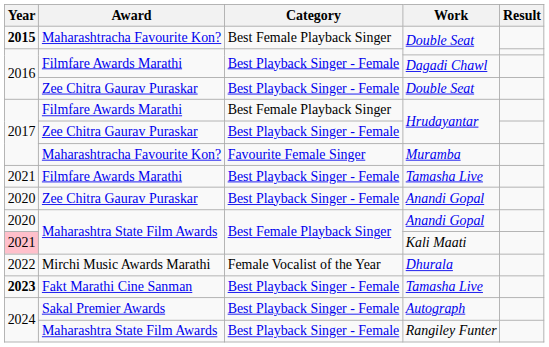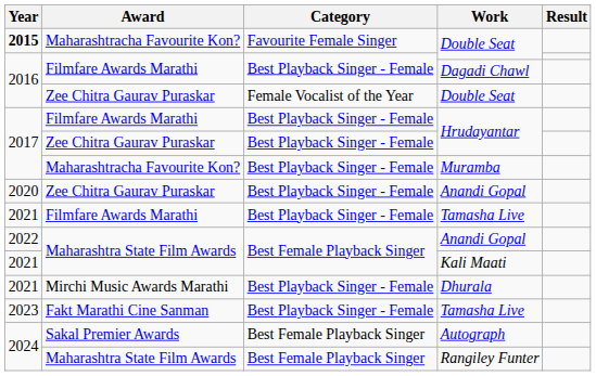Maharashtracha Favourite Kon? / Double Seat | Category: Best Female Playback Singer -> Favourite Female Singer
Zee Chitra Gaurav Puraskar / Double Seat | Category: Best Playback Singer - Female -> Female Vocalist of the Year
Filmfare Awards Marathi / Hrudayantar | Category: Best Female Playback Singer -> Best Playback Singer - Female
Muramba | Category: Favourite Female Singer -> Best Playback Singer - Female
rows swapped: Zee Chitra Gaurav Puraskar / Anandi Gopal <-> Filmfare Awards Marathi / Tamasha Live
Maharashtra State Film Awards / Anandi Gopal | Year: 2020 -> 2022
Kali Maati | Year: pink background -> no background
Dhurala | Year: 2022 -> 2021
Dhurala | Category: Female Vocalist of the Year -> Best Playback Singer - Female
Fakt Marathi Cine Sanman / Tamasha Live | Year: bold -> normal
Autograph | Category: Best Playback Singer - Female -> Best Female Playback Singer
Rangiley Funter | Category: Best Playback Singer - Female -> Best Female Playback Singer
